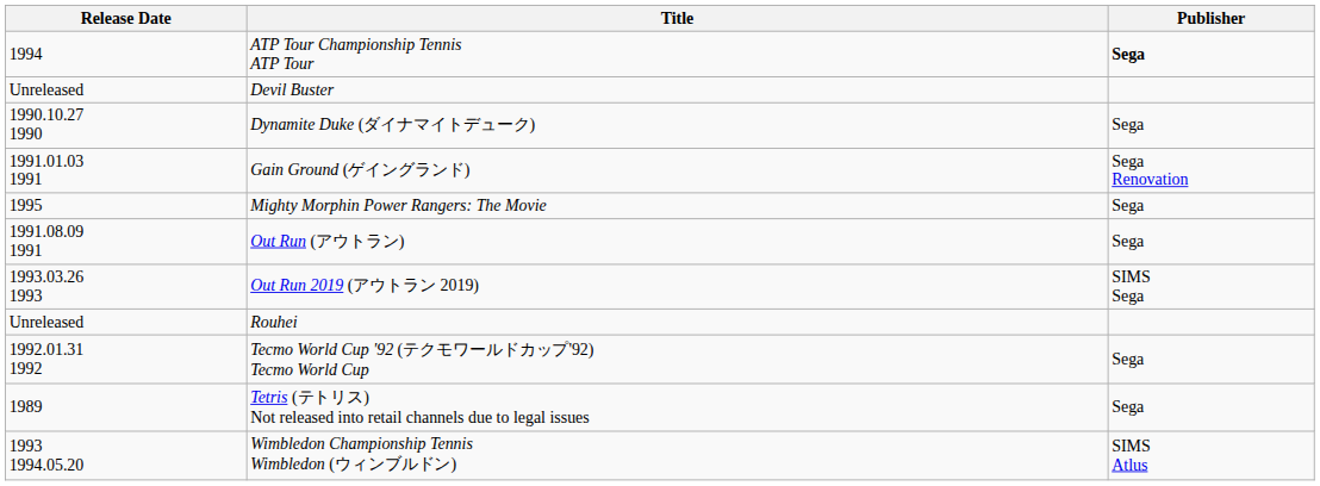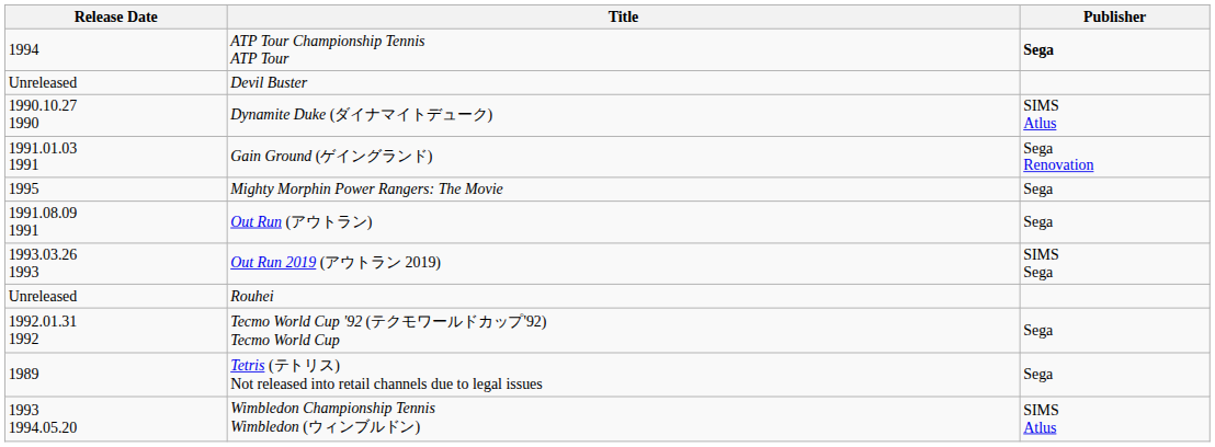Dynamite Duke (ダイナマイトデューク) | Publisher: Sega -> SIMS Atlus
